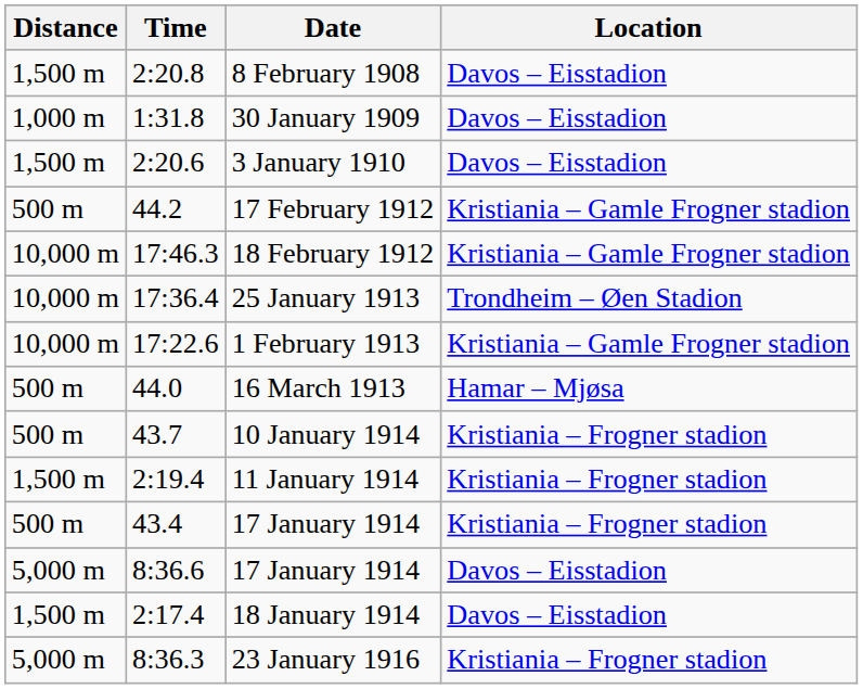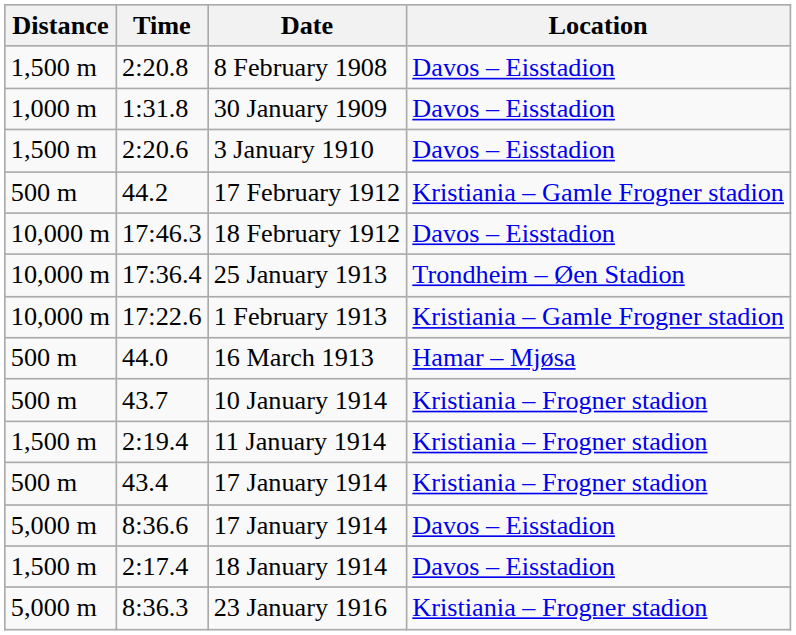18 February 1912 | Location: Kristiania – Gamle Frogner stadion -> Davos – Eisstadion
